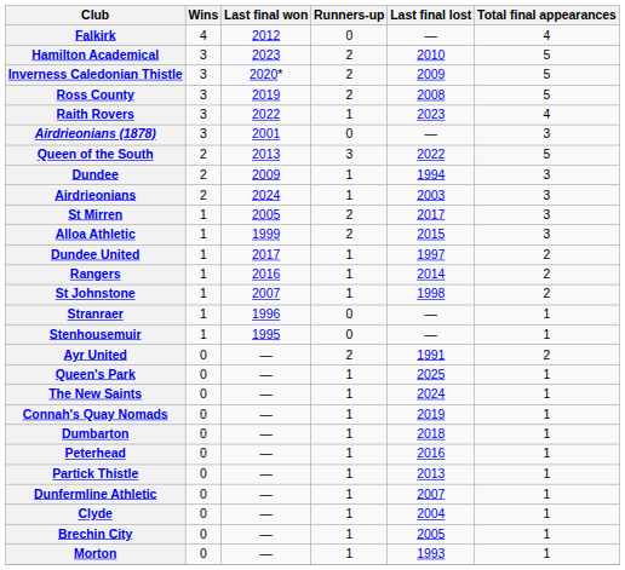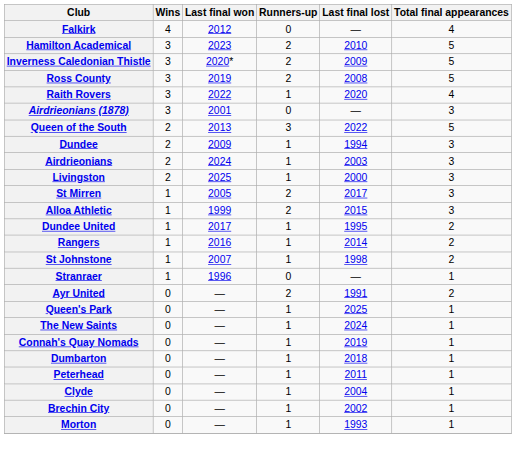Raith Rovers | Last final lost: 2023 -> 2020
+ row: Livingston | 2 | 2025 | 1 | 2000 | 3
Dundee United | Last final lost: 1997 -> 1995
- row: Stenhousemuir | 1 | 1995 | 0 | — | 1
Peterhead | Last final lost: 2016 -> 2011
- row: Partick Thistle | 0 | — | 1 | 2013 | 1
- row: Dunfermline Athletic | 0 | — | 1 | 2007 | 1
Brechin City | Last final lost: 2005 -> 2002
